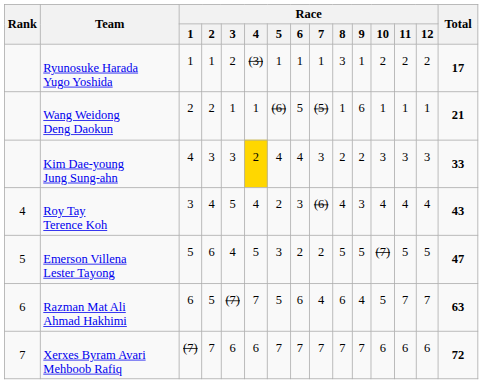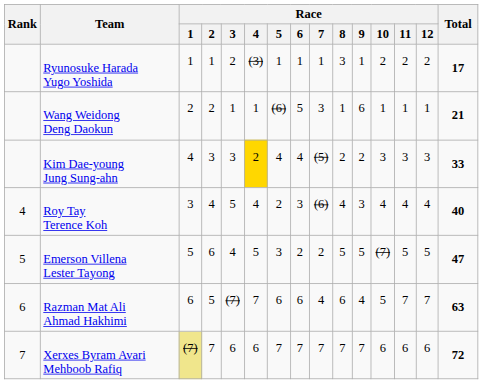Wang Weidong Deng Daokun | Race / 7: (5) -> 3
Kim Dae-young Jung Sung-ahn | Race / 7: 3 -> (5)
Roy Tay Terence Koh | Total: 43 -> 40
Razman Mat Ali Ahmad Hakhimi | Race / 5: 5 -> 6
Xerxes Byram Avari Mehboob Rafiq | Race / 1: no background -> khaki background
